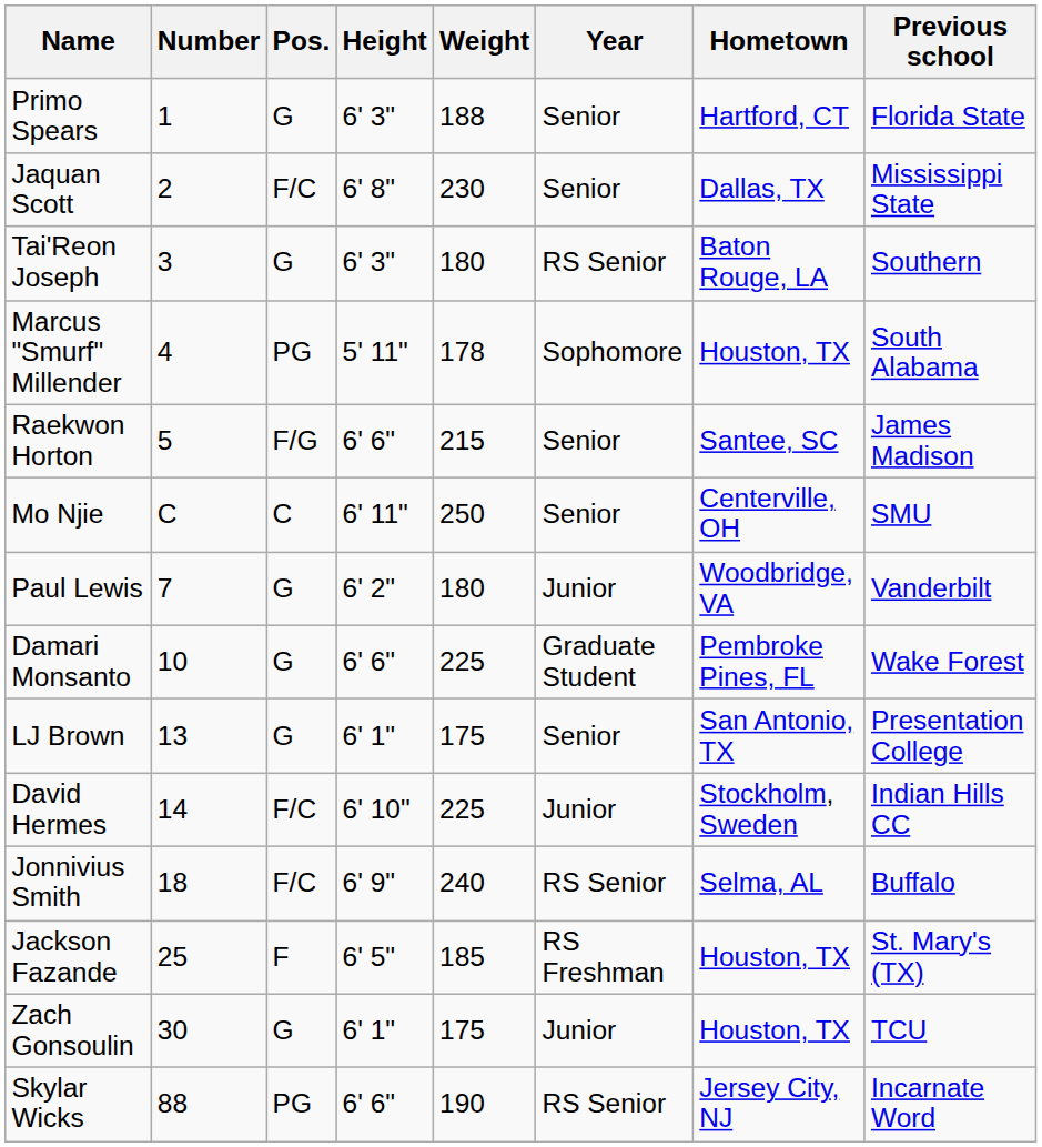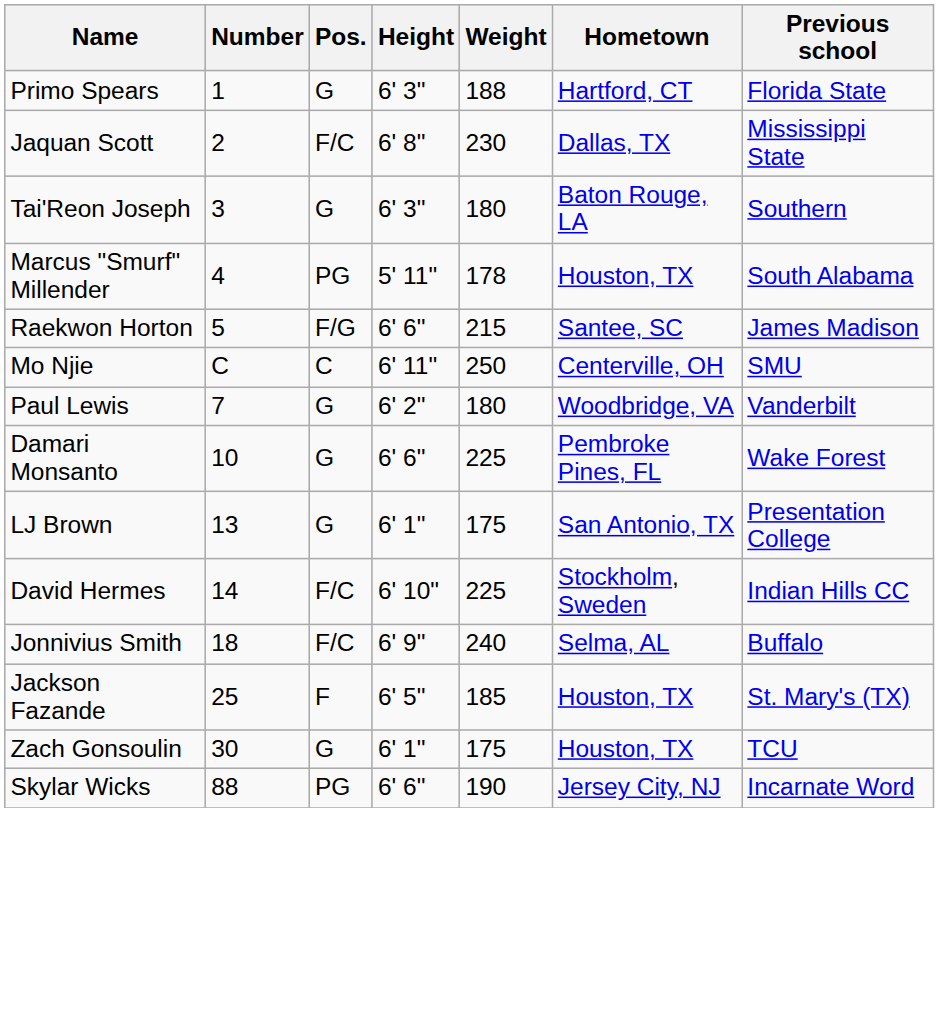- column: Year | Senior | Senior | RS Senior | Sophomore | Senior | Senior | Junior | Graduate Student | Senior | Junior | RS Senior | RS Freshman | Junior | RS Senior
